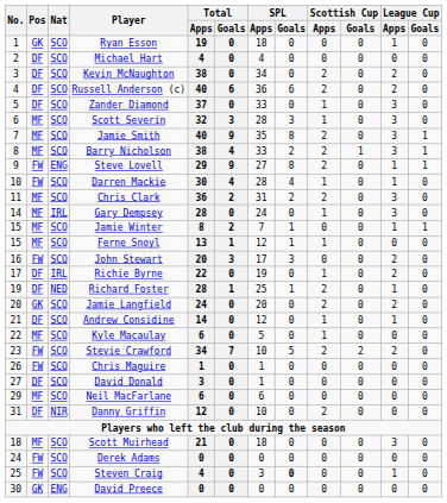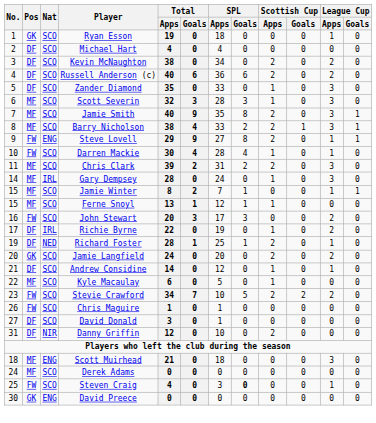Zander Diamond | Total / Apps: 37 -> 35
Chris Clark | Total / Apps: 36 -> 39
- row: 29 | MF | SCO | Neil MacFarlane | 6 | 0 | 6 | 0 | 0 | 0 | 0 | 0
Scott Muirhead | Nat: SCO -> ENG
Derek Adams | Pos: FW -> MF
